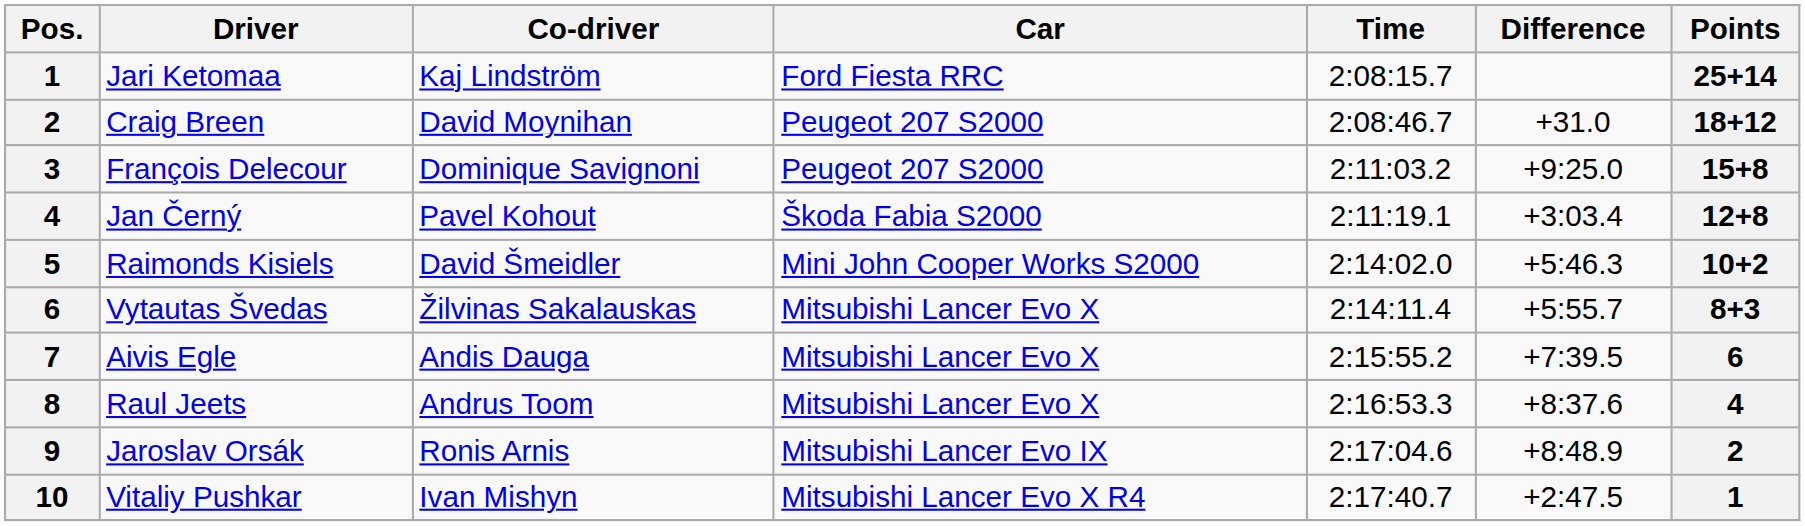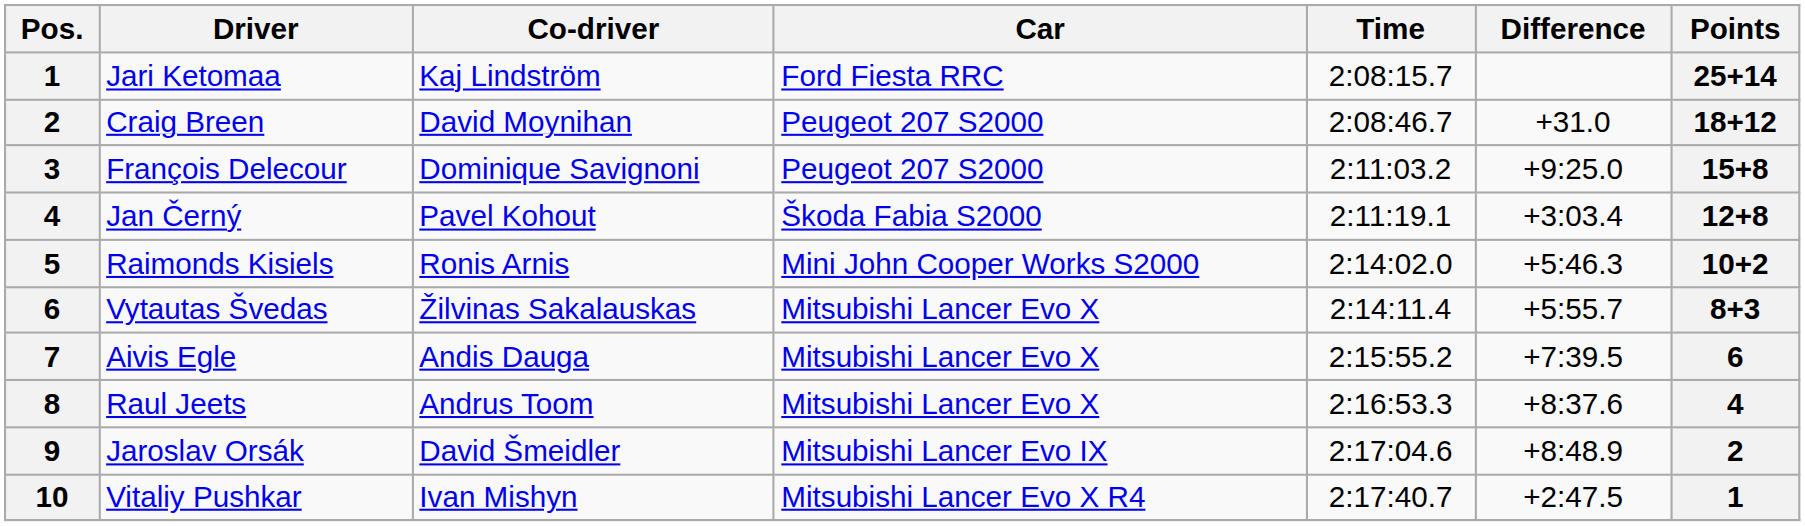Raimonds Kisiels | Co-driver: David Šmeidler -> Ronis Arnis
Jaroslav Orsák | Co-driver: Ronis Arnis -> David Šmeidler
